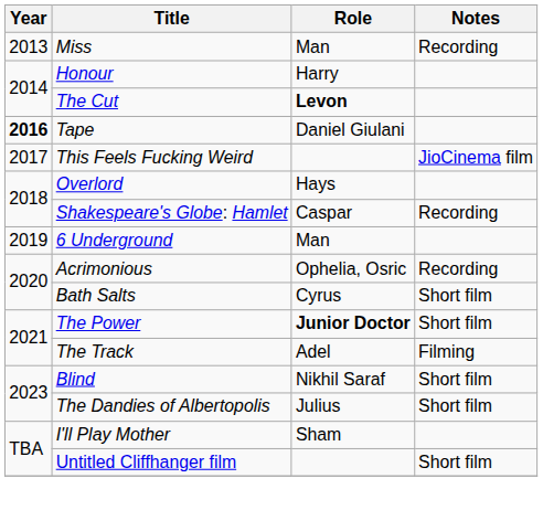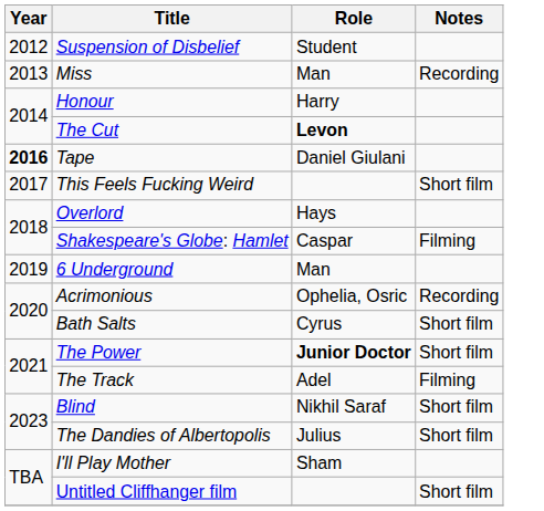+ row: 2012 | Suspension of Disbelief | Student
This Feels Fucking Weird | Notes: JioCinema film -> Short film
Shakespeare's Globe: Hamlet | Notes: Recording -> Filming
